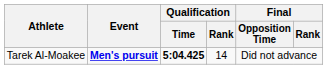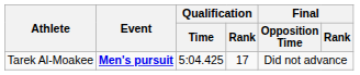Tarek Al-Moakee | Qualification / Time: bold -> normal
Tarek Al-Moakee | Qualification / Rank: 14 -> 17
